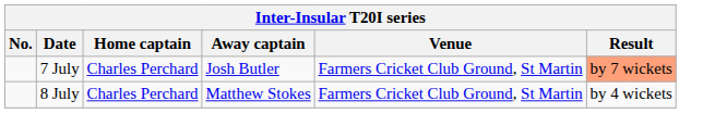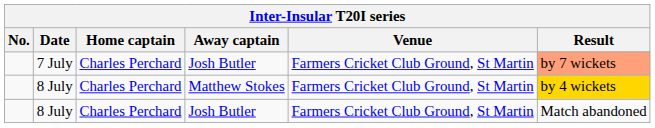8 July / Matthew Stokes | Result: no background -> gold background
+ row: 8 July | Charles Perchard | Josh Butler | Farmers Cricket Club Ground, St Martin | Match abandoned
